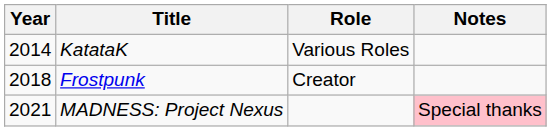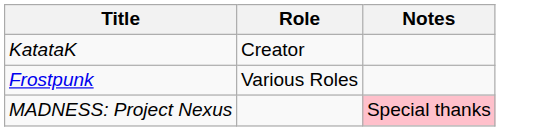- column: Year | 2014 | 2018 | 2021
KatataK | Role: Various Roles -> Creator
Frostpunk | Role: Creator -> Various Roles
